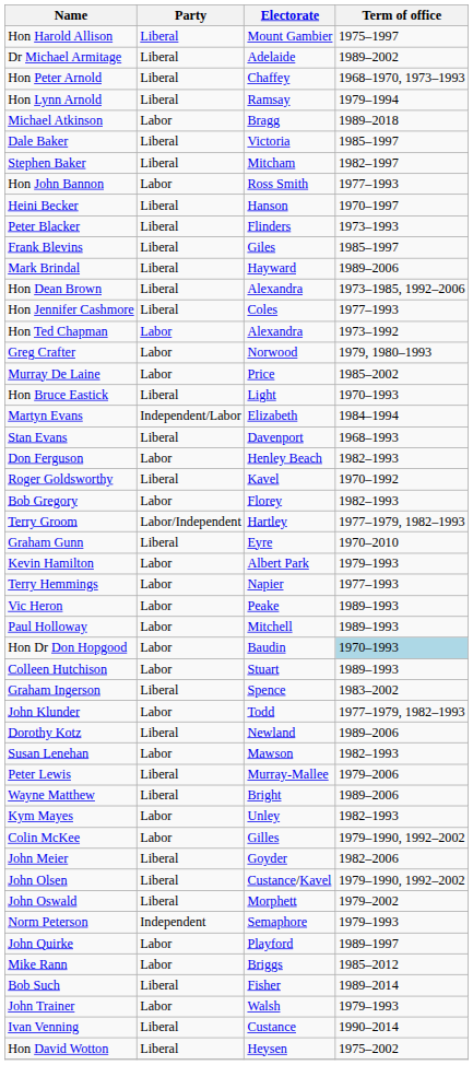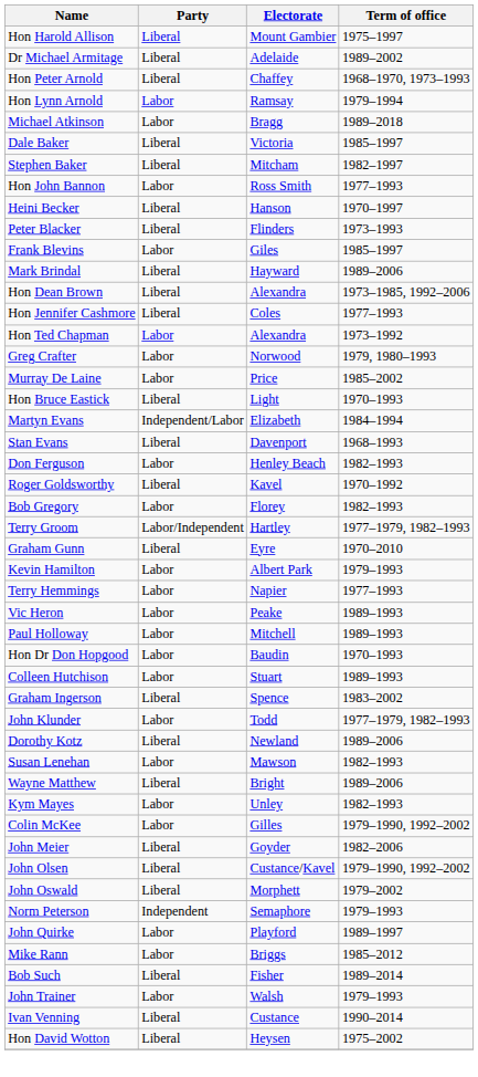Hon Lynn Arnold | Party: Liberal -> Labor
Frank Blevins | Party: Liberal -> Labor
Hon Dr Don Hopgood | Term of office: lightblue background -> no background
- row: Peter Lewis | Liberal | Murray-Mallee | 1979–2006
